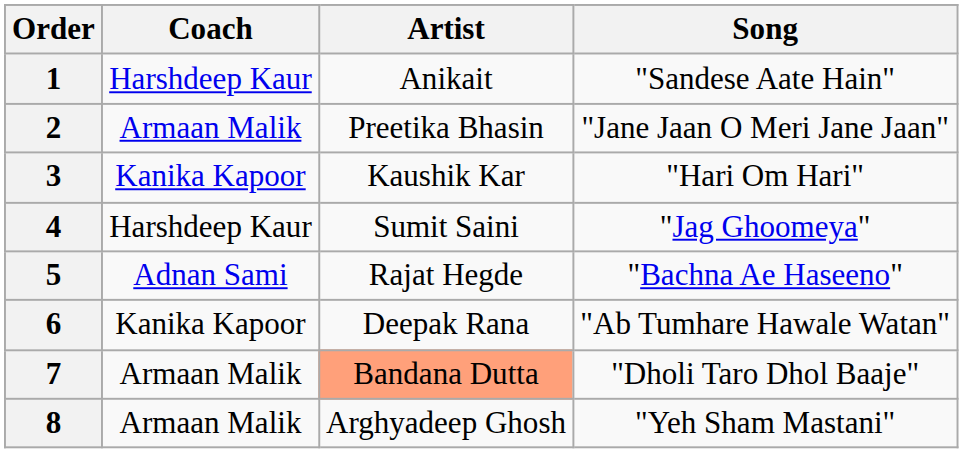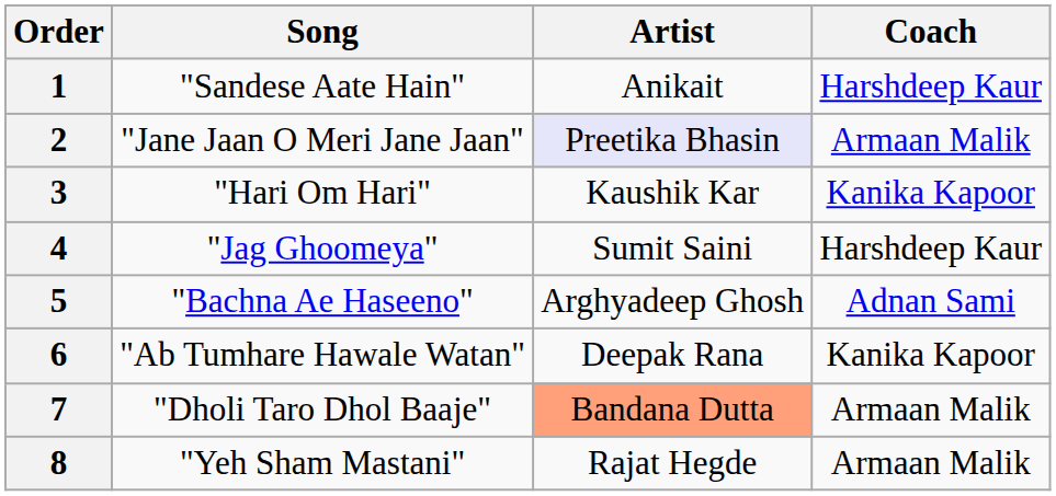columns swapped: Coach <-> Song
2 | Artist: no background -> lavender background
5 | Artist: Rajat Hegde -> Arghyadeep Ghosh
8 | Artist: Arghyadeep Ghosh -> Rajat Hegde
